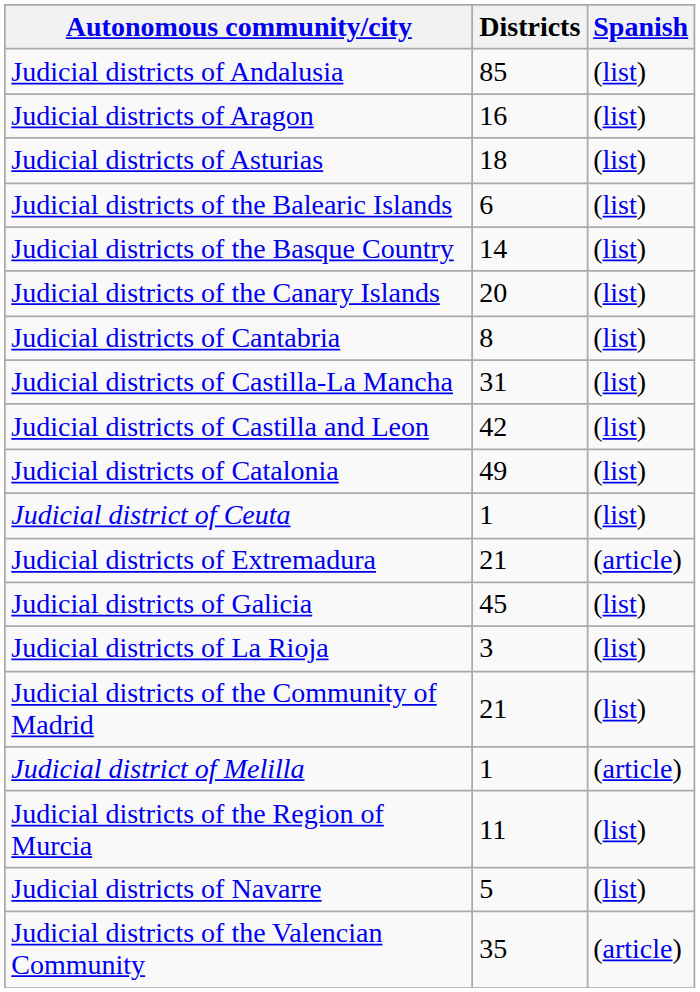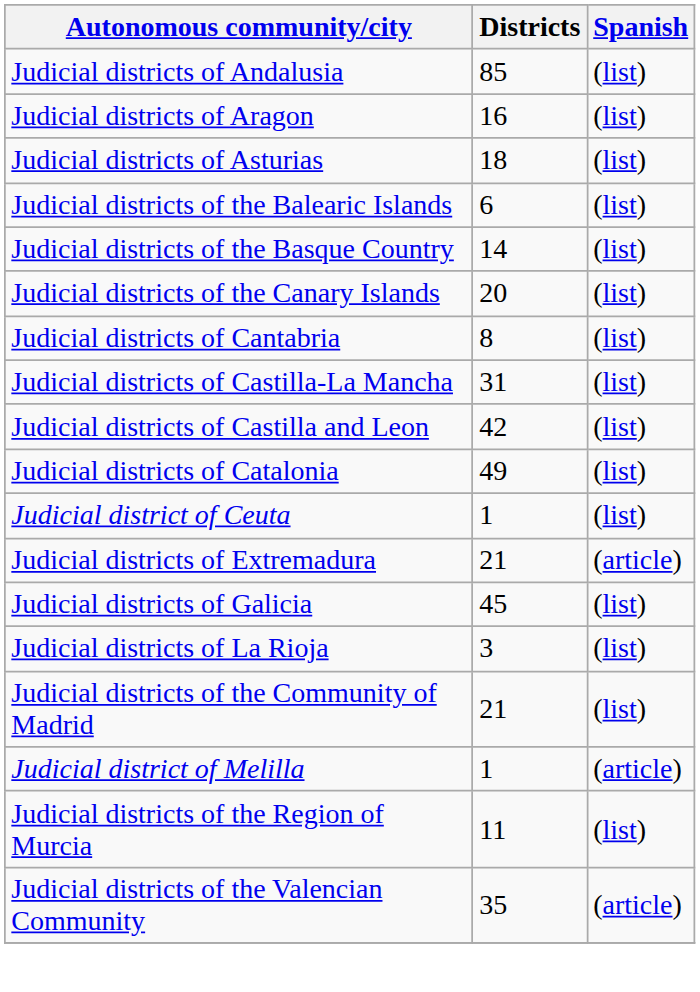- row: Judicial districts of Navarre | 5 | (list)
